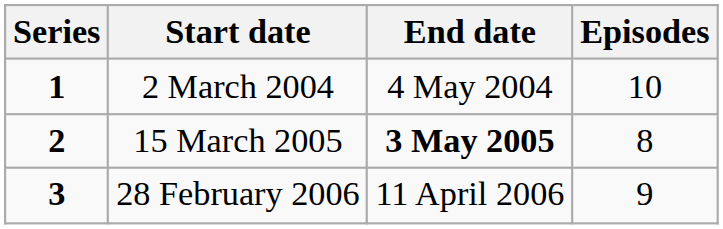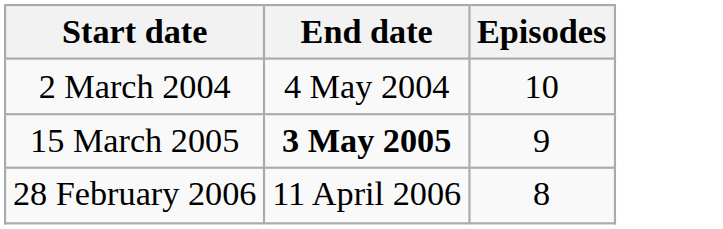- column: Series | 1 | 2 | 3
15 March 2005 | Episodes: 8 -> 9
28 February 2006 | Episodes: 9 -> 8
